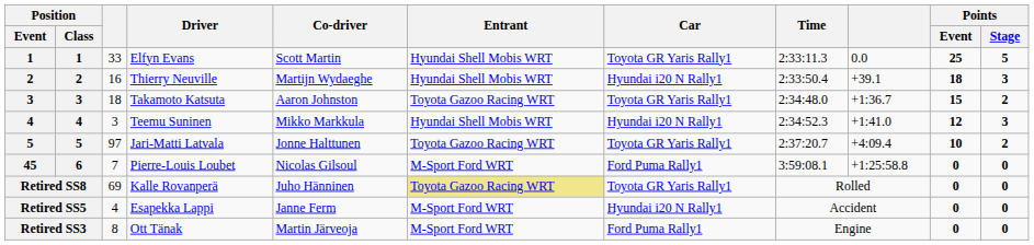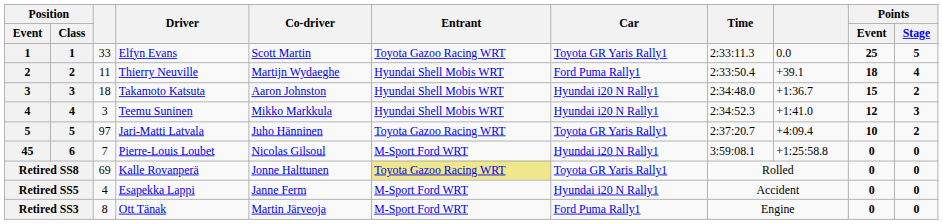Elfyn Evans | Entrant: Hyundai Shell Mobis WRT -> Toyota Gazoo Racing WRT
Thierry Neuville | column 3: 16 -> 11
Thierry Neuville | Car: Hyundai i20 N Rally1 -> Ford Puma Rally1
Thierry Neuville | Points / Stage: 3 -> 4
Takamoto Katsuta | Entrant: Toyota Gazoo Racing WRT -> Hyundai Shell Mobis WRT
Takamoto Katsuta | Car: Toyota GR Yaris Rally1 -> Hyundai i20 N Rally1
Jari-Matti Latvala | Co-driver: Jonne Halttunen -> Juho Hänninen
Pierre-Louis Loubet | Car: Ford Puma Rally1 -> Hyundai i20 N Rally1
Kalle Rovanperä | Co-driver: Juho Hänninen -> Jonne Halttunen
